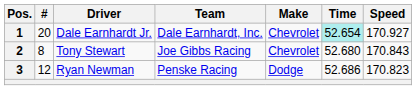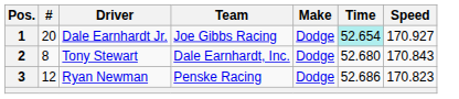1 | Team: Dale Earnhardt, Inc. -> Joe Gibbs Racing
1 | Make: Chevrolet -> Dodge
2 | Team: Joe Gibbs Racing -> Dale Earnhardt, Inc.
2 | Make: Chevrolet -> Dodge
